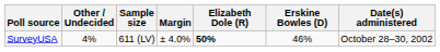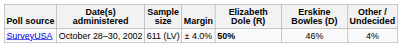columns swapped: Date(s) administered <-> Other / Undecided
